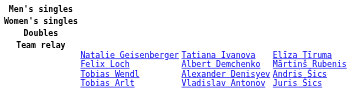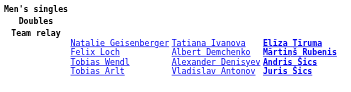- row: Women's singles
Team relay | column 4: normal -> bold
